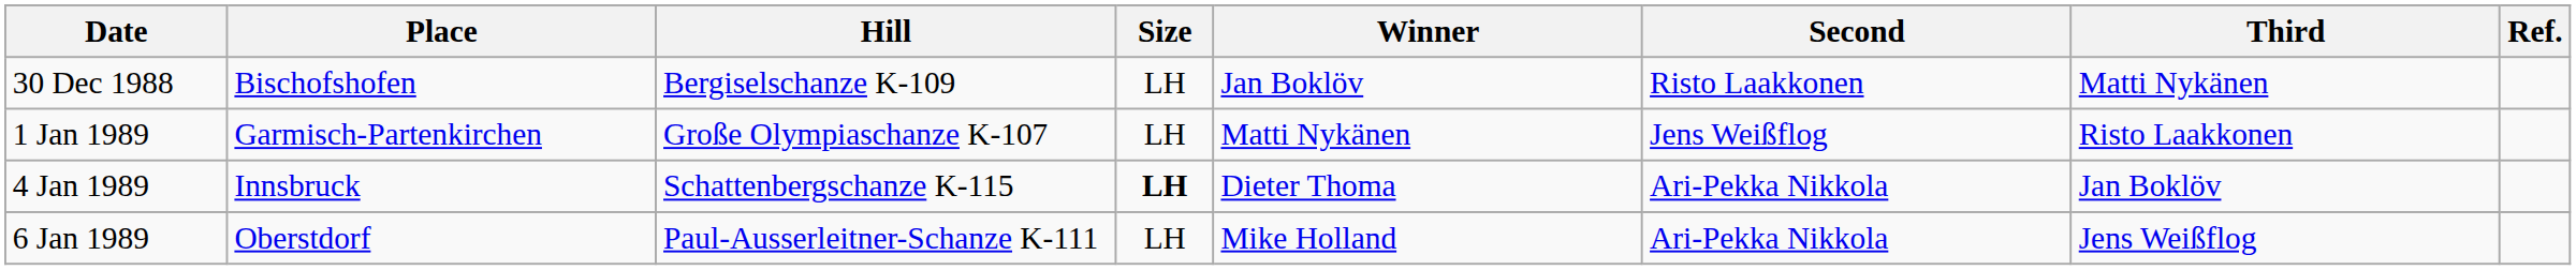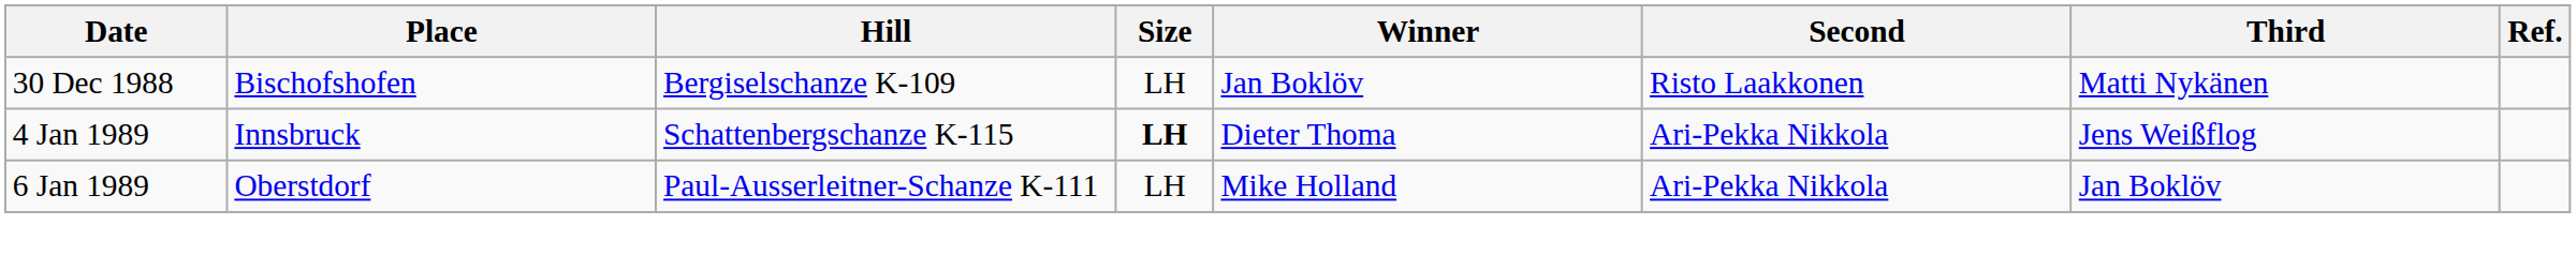- row: 1 Jan 1989 | Garmisch-Partenkirchen | Große Olympiaschanze K-107 | LH | Matti Nykänen | Jens Weißflog | Risto Laakkonen
4 Jan 1989 | Third: Jan Boklöv -> Jens Weißflog
6 Jan 1989 | Third: Jens Weißflog -> Jan Boklöv
